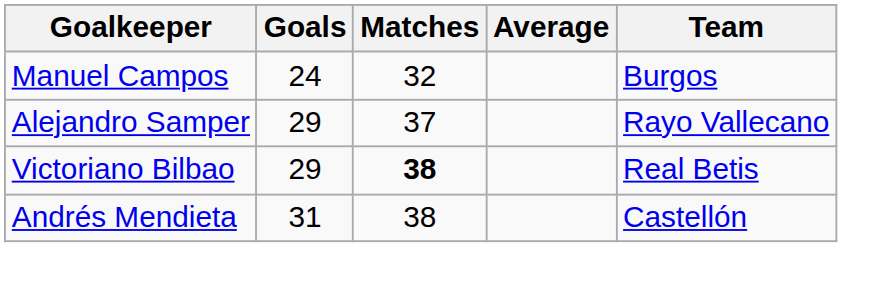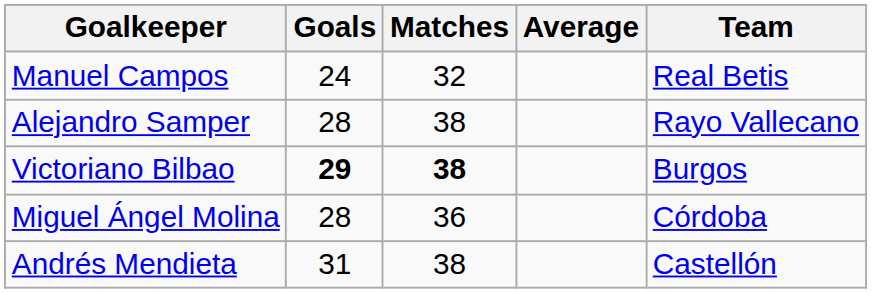Manuel Campos | Team: Burgos -> Real Betis
Alejandro Samper | Goals: 29 -> 28
Alejandro Samper | Matches: 37 -> 38
Victoriano Bilbao | Goals: normal -> bold
Victoriano Bilbao | Team: Real Betis -> Burgos
+ row: Miguel Ángel Molina | 28 | 36 | Córdoba
